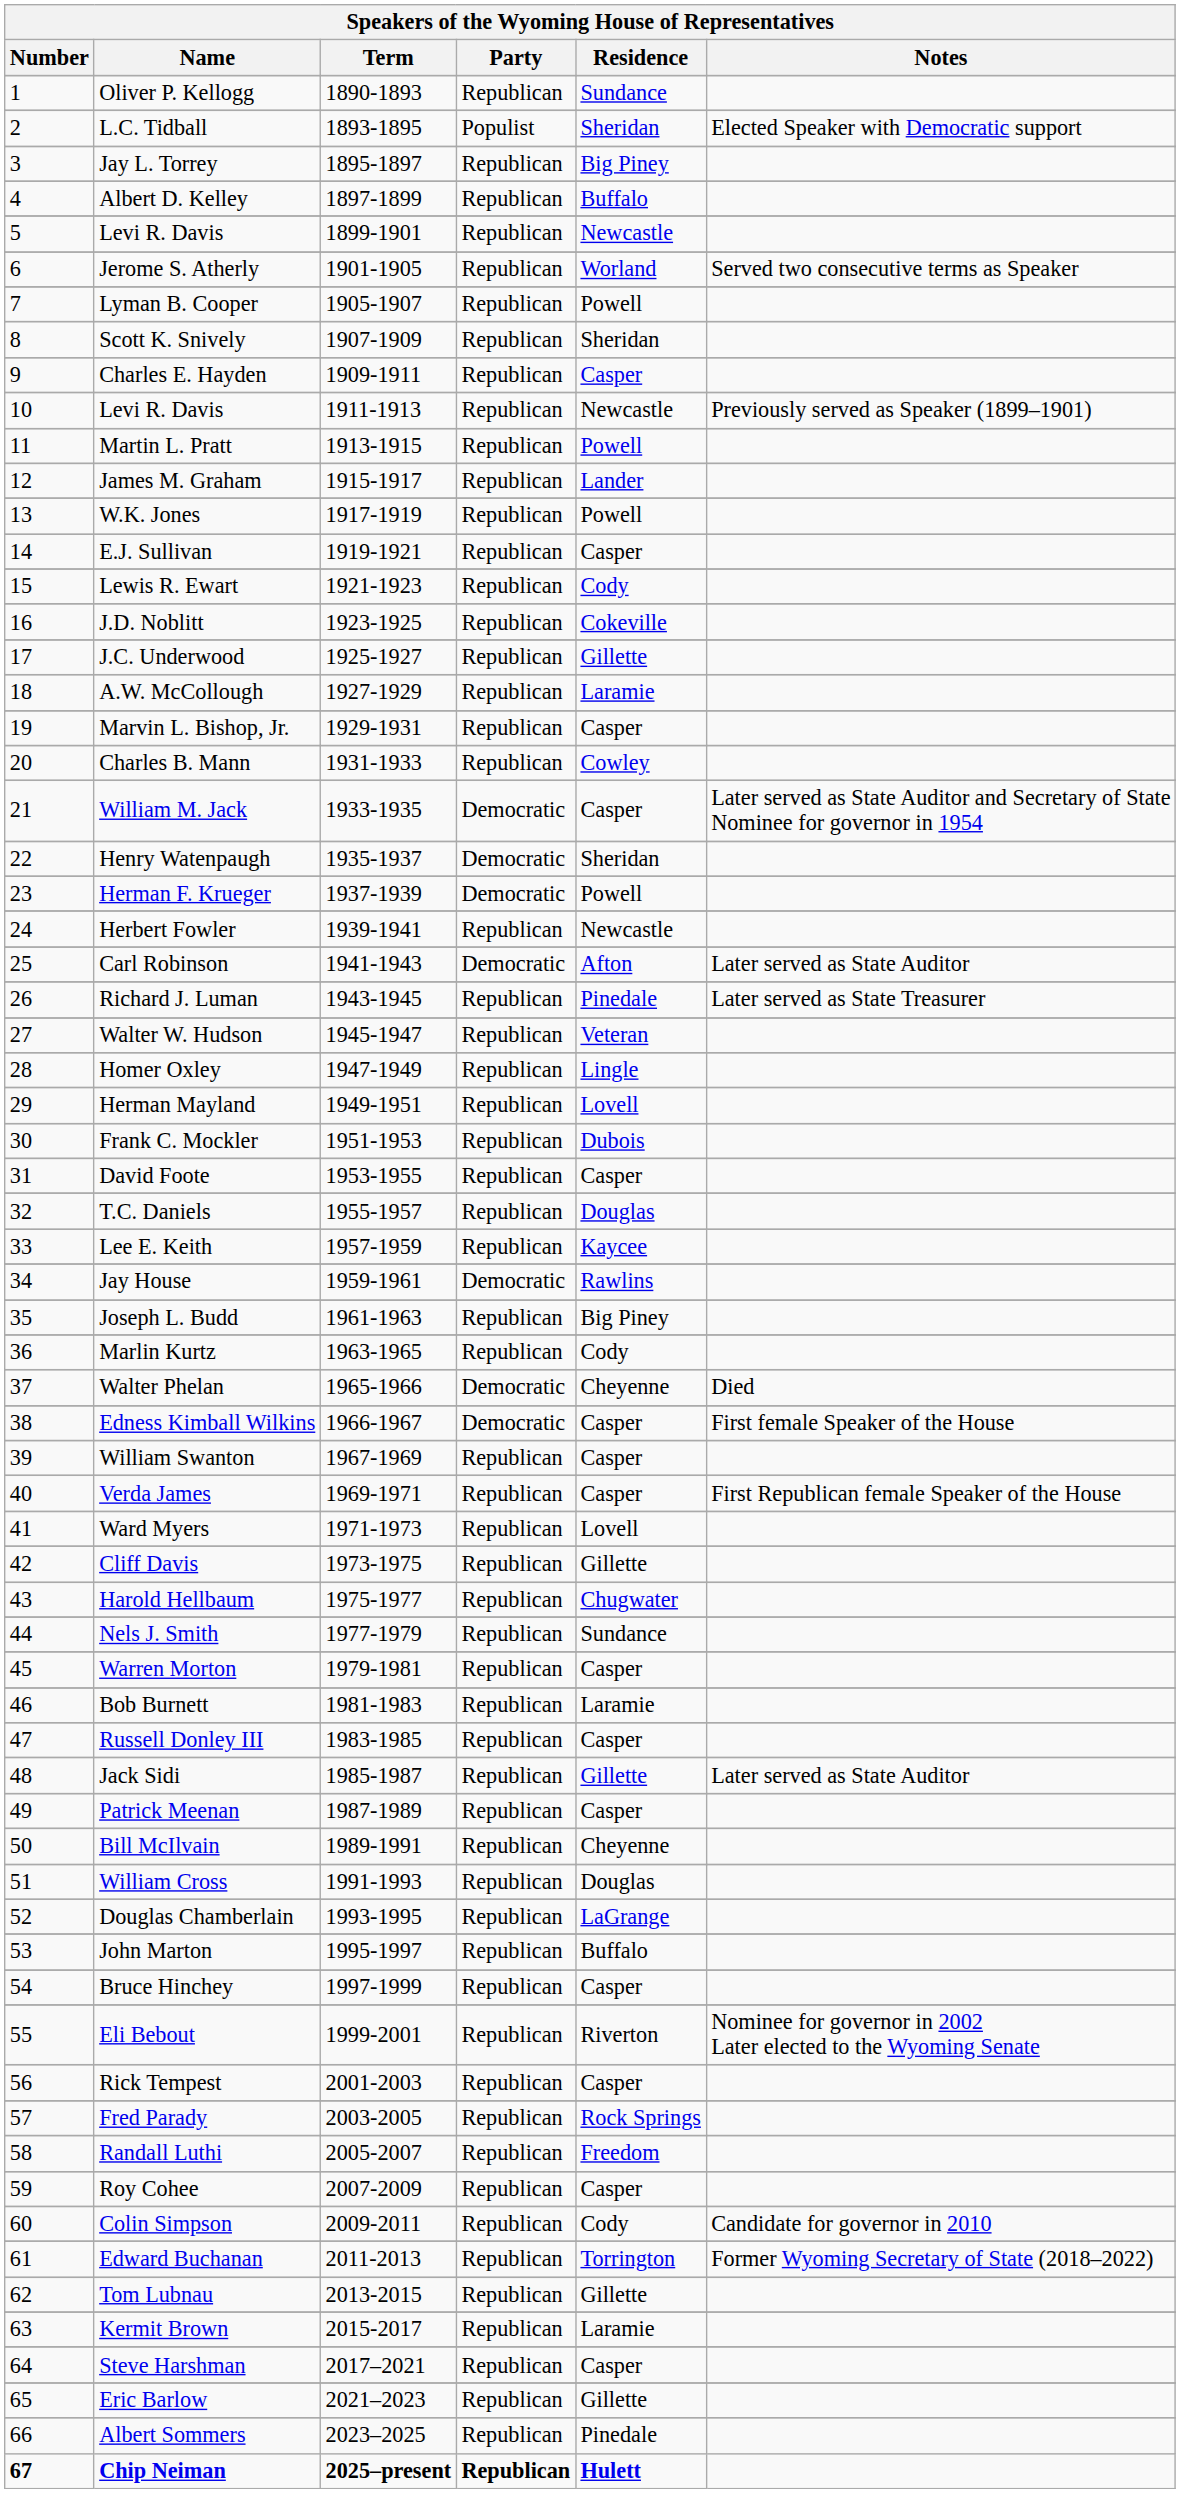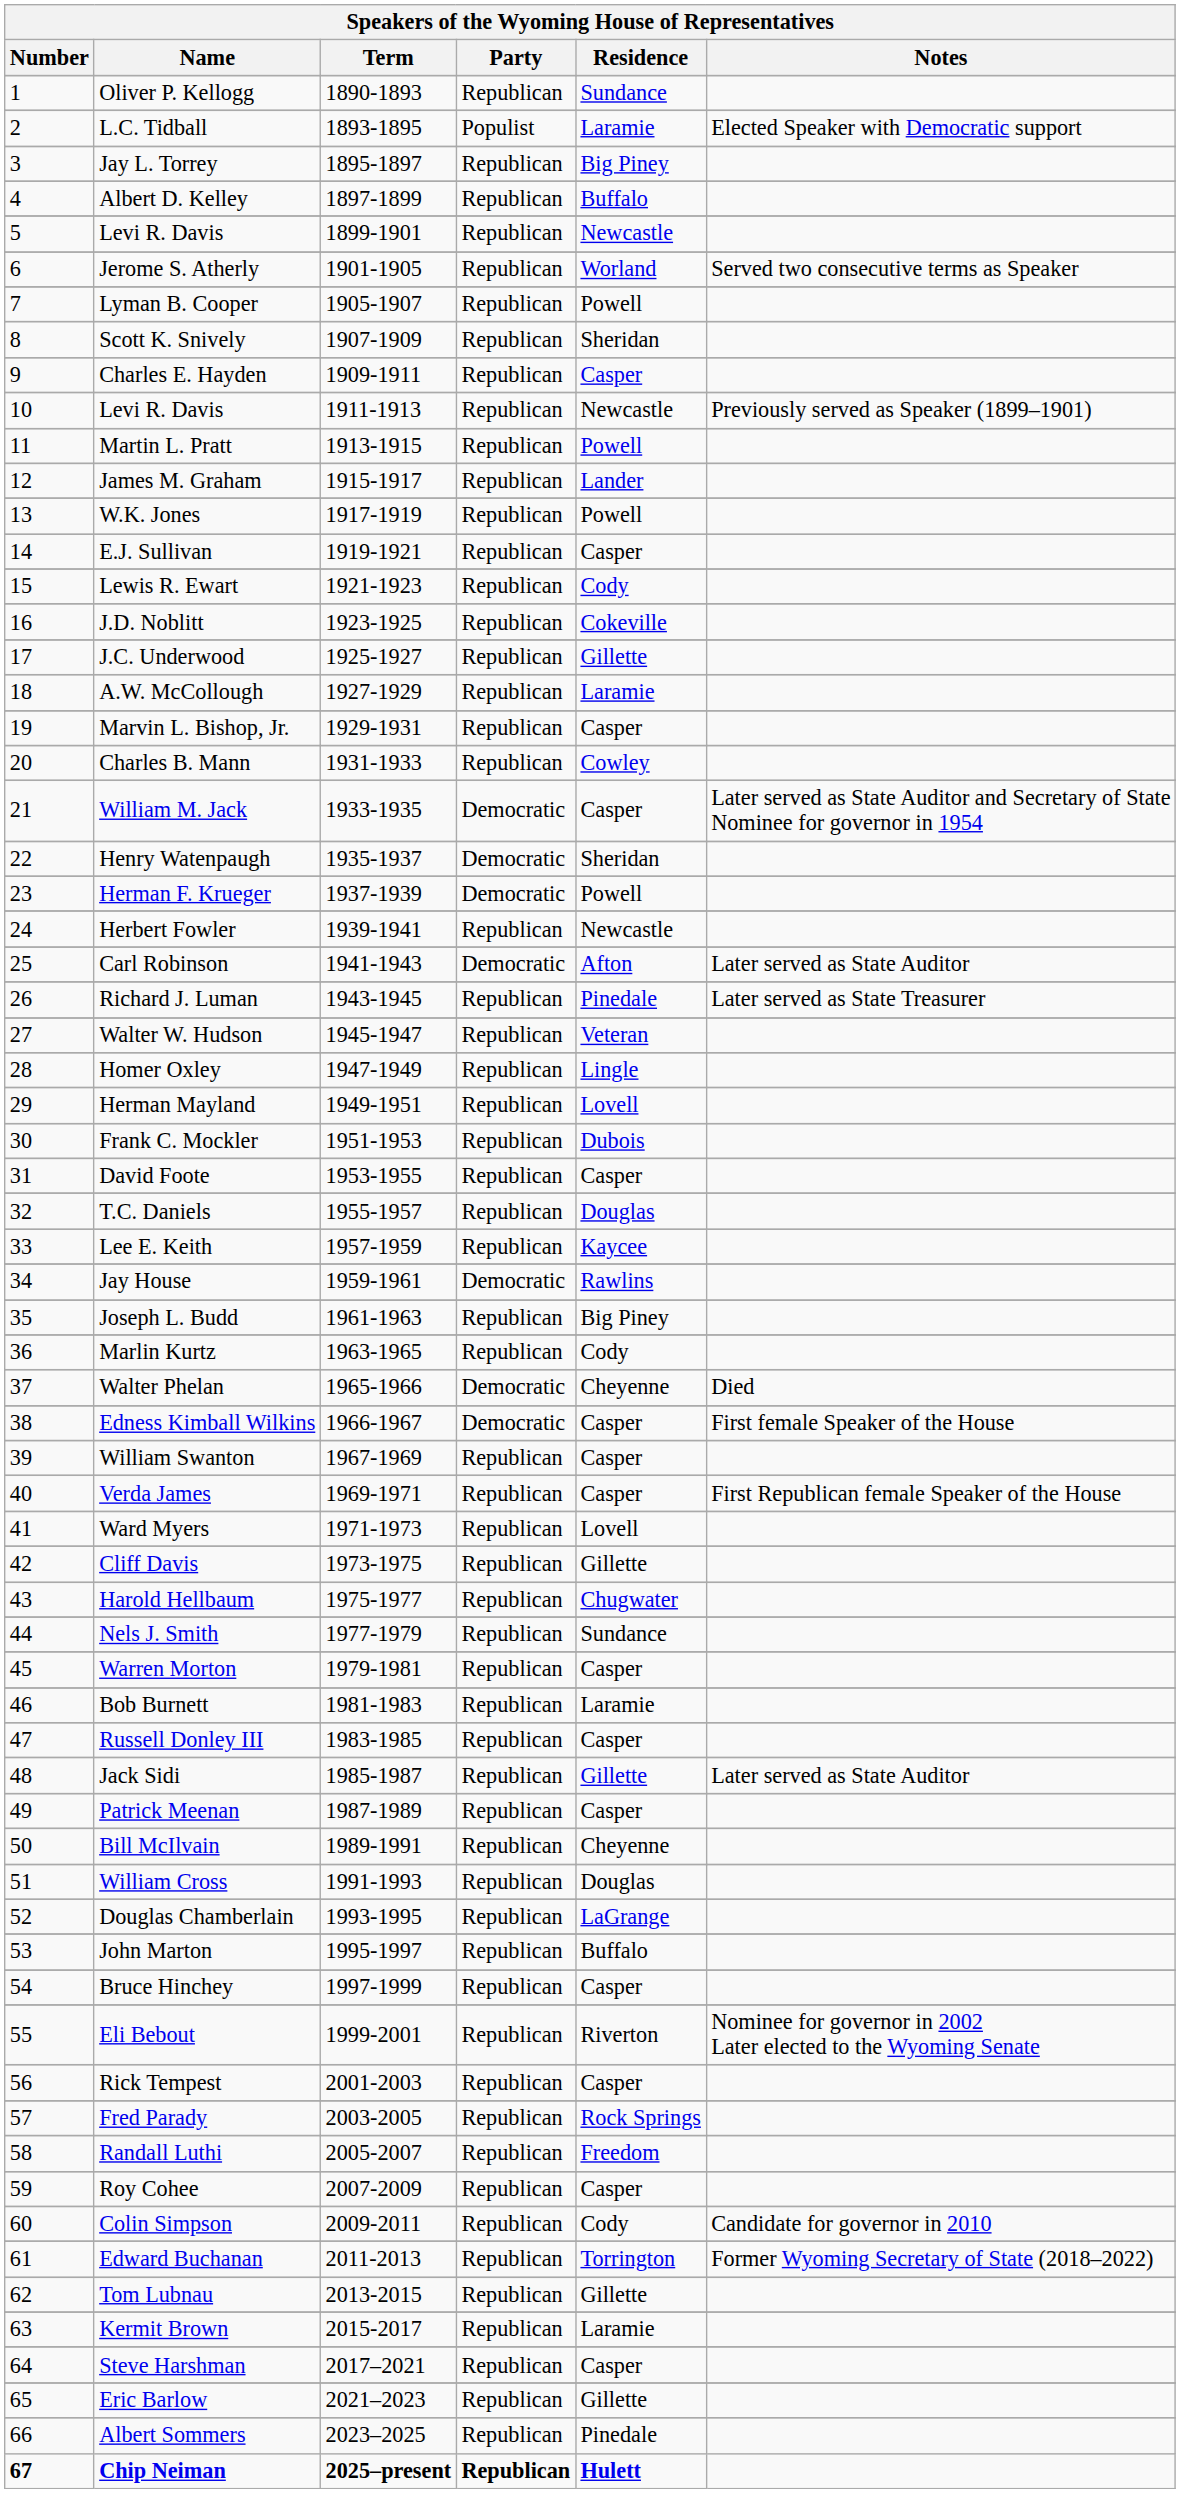L.C. Tidball | Residence: Sheridan -> Laramie
